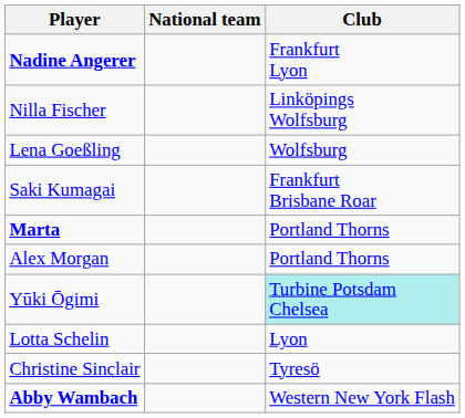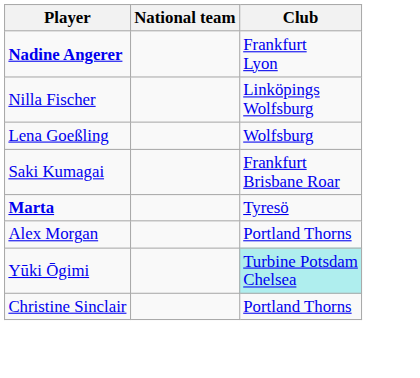Marta | Club: Portland Thorns -> Tyresö
- row: Lotta Schelin | Lyon
Christine Sinclair | Club: Tyresö -> Portland Thorns
- row: Abby Wambach | Western New York Flash
